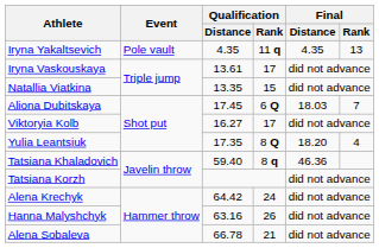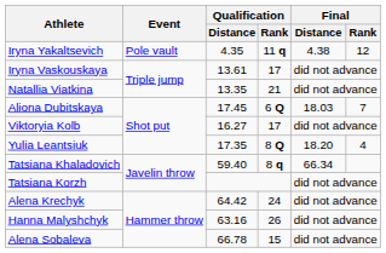Iryna Yakaltsevich | Final / Distance: 4.35 -> 4.38
Iryna Yakaltsevich | Final / Rank: 13 -> 12
Natallia Viatkina | Qualification / Rank: 15 -> 21
Tatsiana Khaladovich | Final / Distance: 46.36 -> 66.34
Alena Sobaleva | Qualification / Rank: 21 -> 15
